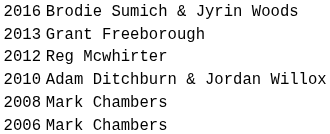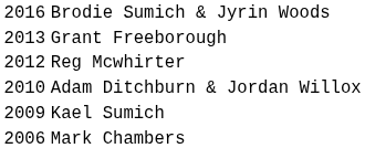+ row: 2009 | Kael Sumich
- row: 2008 | Mark Chambers
